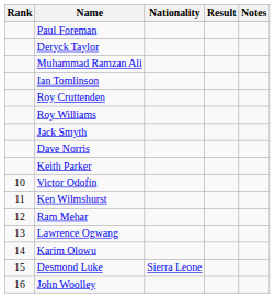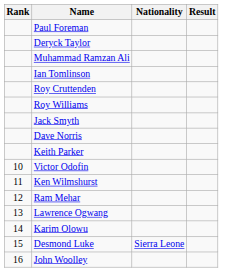- column: Notes
